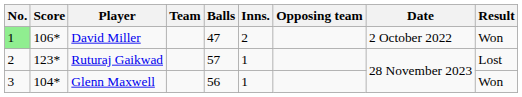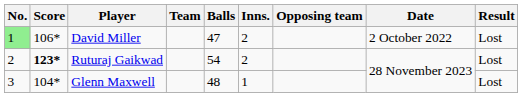David Miller | Result: Won -> Lost
Ruturaj Gaikwad | Score: normal -> bold
Ruturaj Gaikwad | Balls: 57 -> 54
Ruturaj Gaikwad | Inns.: 1 -> 2
Glenn Maxwell | Balls: 56 -> 48
Glenn Maxwell | Result: Won -> Lost
